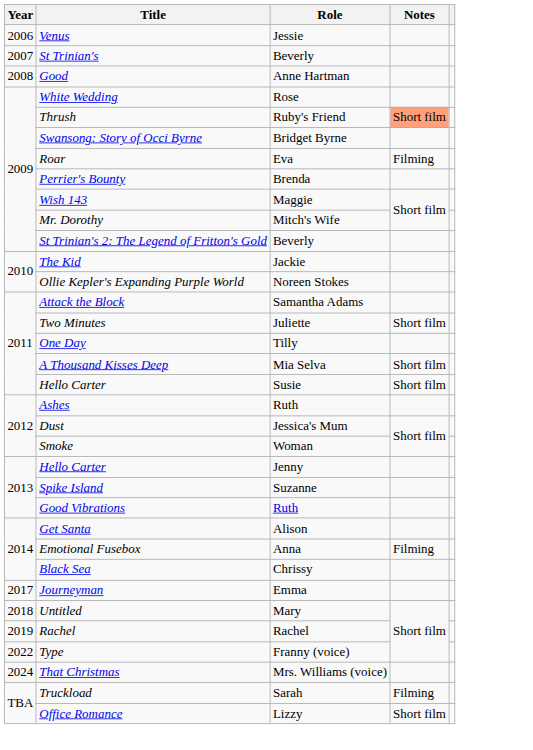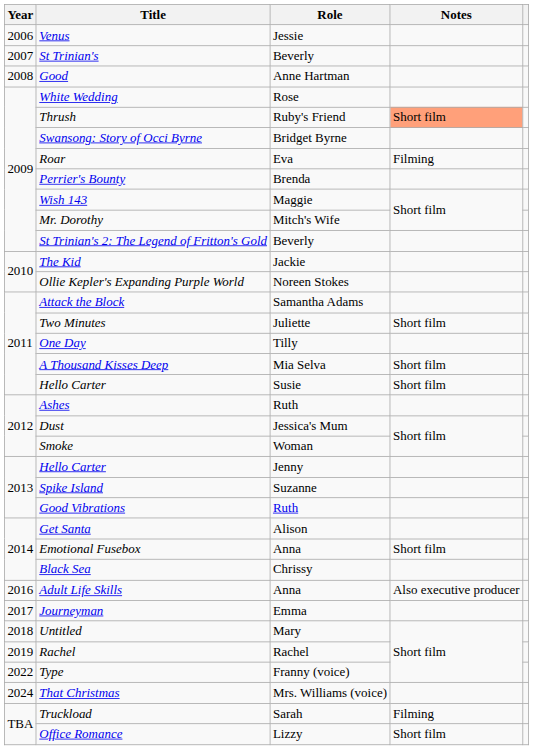Emotional Fusebox | Notes: Filming -> Short film
+ row: 2016 | Adult Life Skills | Anna | Also executive producer
